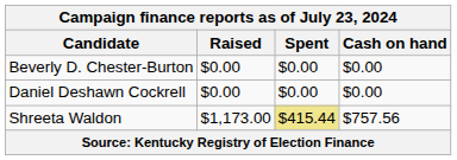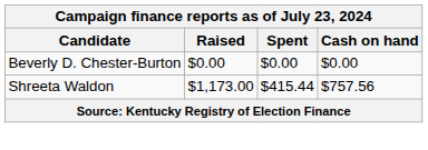- row: Daniel Deshawn Cockrell | $0.00 | $0.00 | $0.00
Shreeta Waldon | Spent: khaki background -> no background
